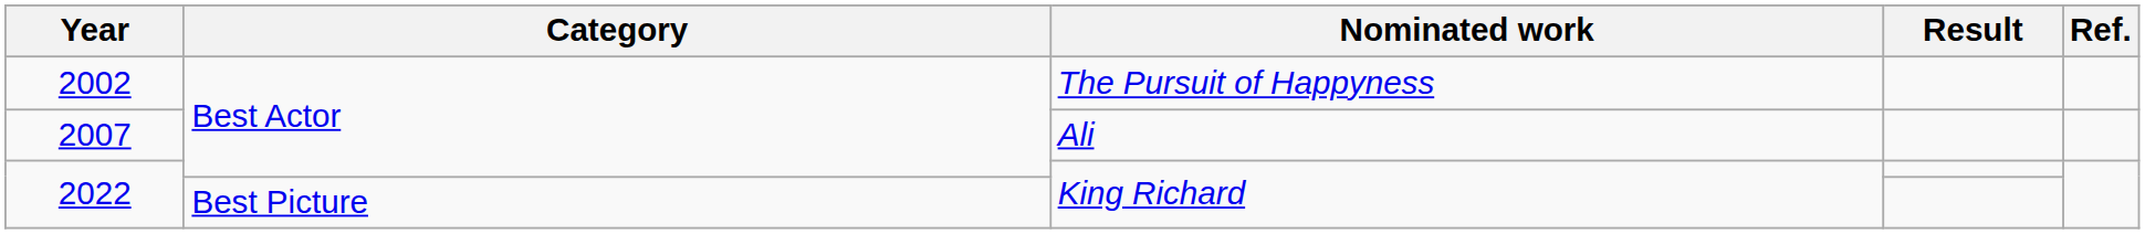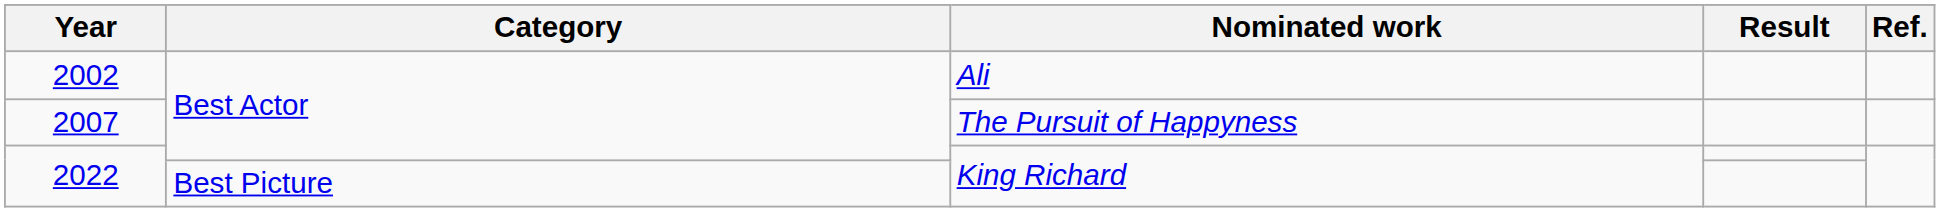2002 | Nominated work: The Pursuit of Happyness -> Ali
2007 | Nominated work: Ali -> The Pursuit of Happyness
